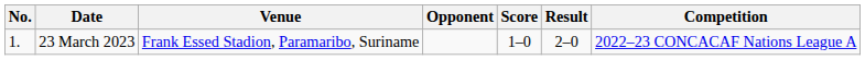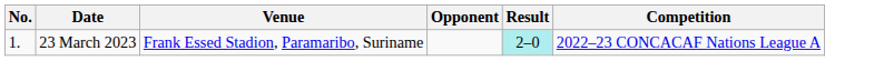- column: Score | 1–0
23 March 2023 | Result: no background -> paleturquoise background
